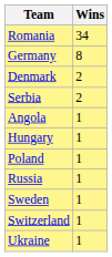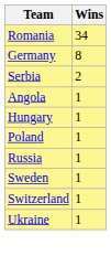- row: Denmark | 2
